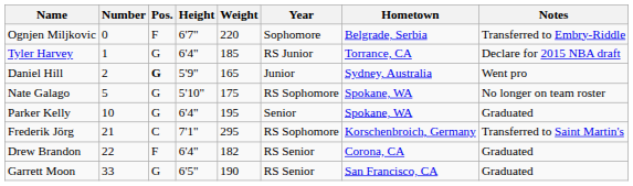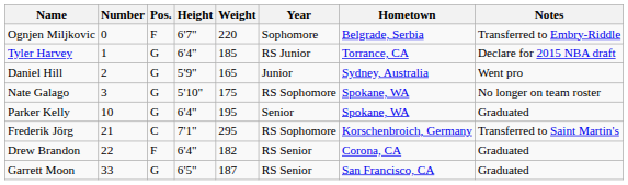Daniel Hill | Pos.: bold -> normal
Nate Galago | Number: 5 -> 3
Garrett Moon | Weight: 190 -> 187
